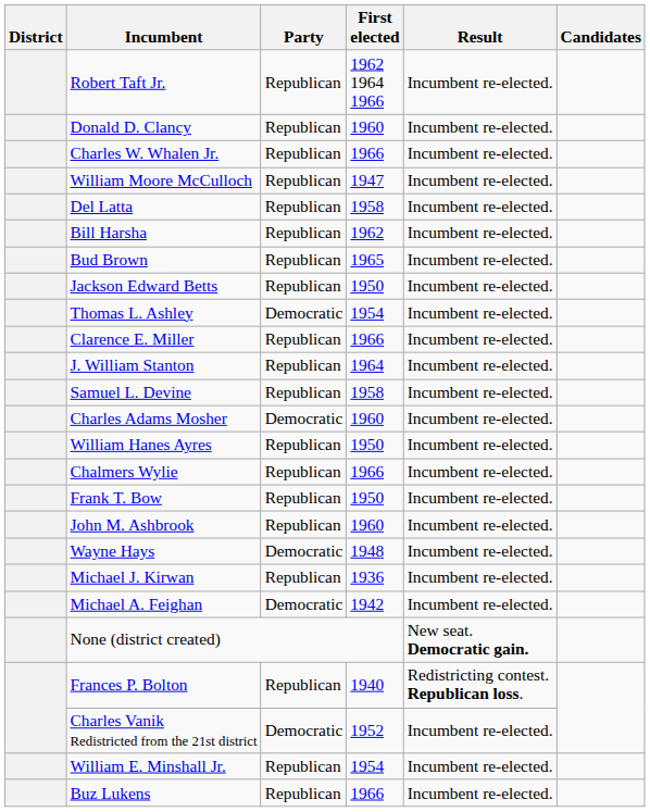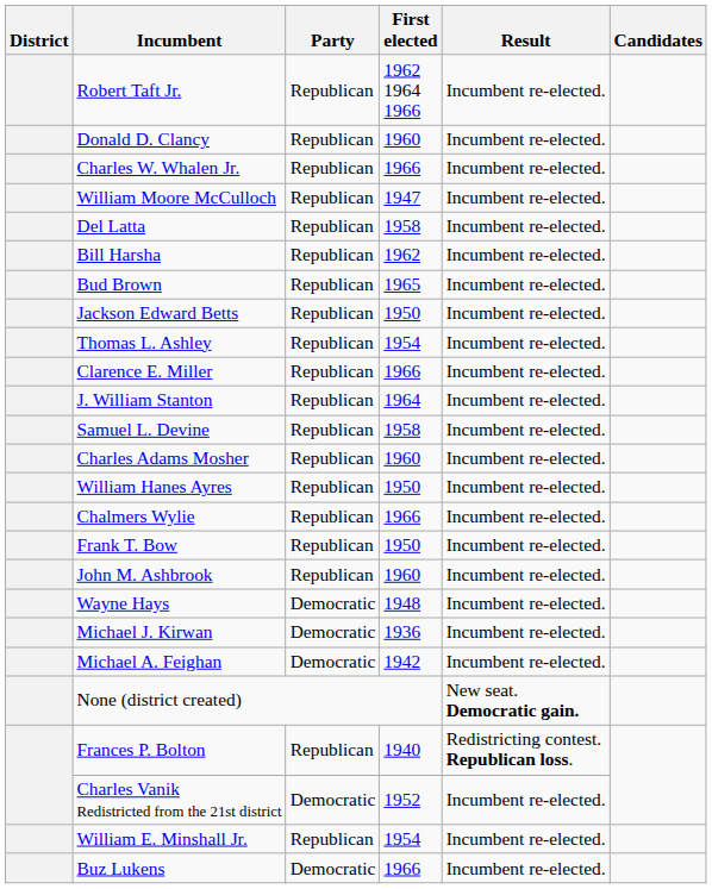Thomas L. Ashley | Party: Democratic -> Republican
Charles Adams Mosher | Party: Democratic -> Republican
Michael J. Kirwan | Party: Republican -> Democratic
Buz Lukens | Party: Republican -> Democratic
